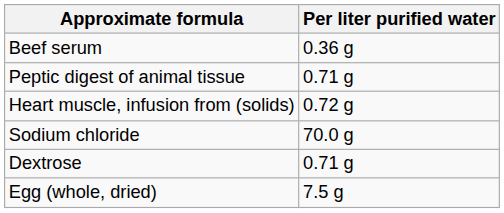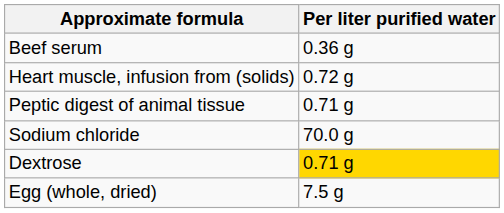rows swapped: Heart muscle, infusion from (solids) <-> Peptic digest of animal tissue
Dextrose | Per liter purified water: no background -> gold background
